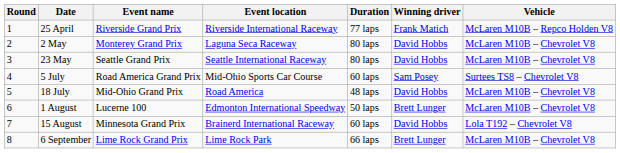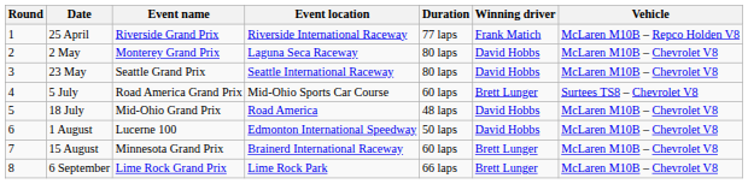5 July | Winning driver: Sam Posey -> Brett Lunger
1 August | Winning driver: Brett Lunger -> David Hobbs
15 August | Winning driver: David Hobbs -> Brett Lunger
15 August | Vehicle: Lola T192 – Chevrolet V8 -> McLaren M10B – Chevrolet V8
